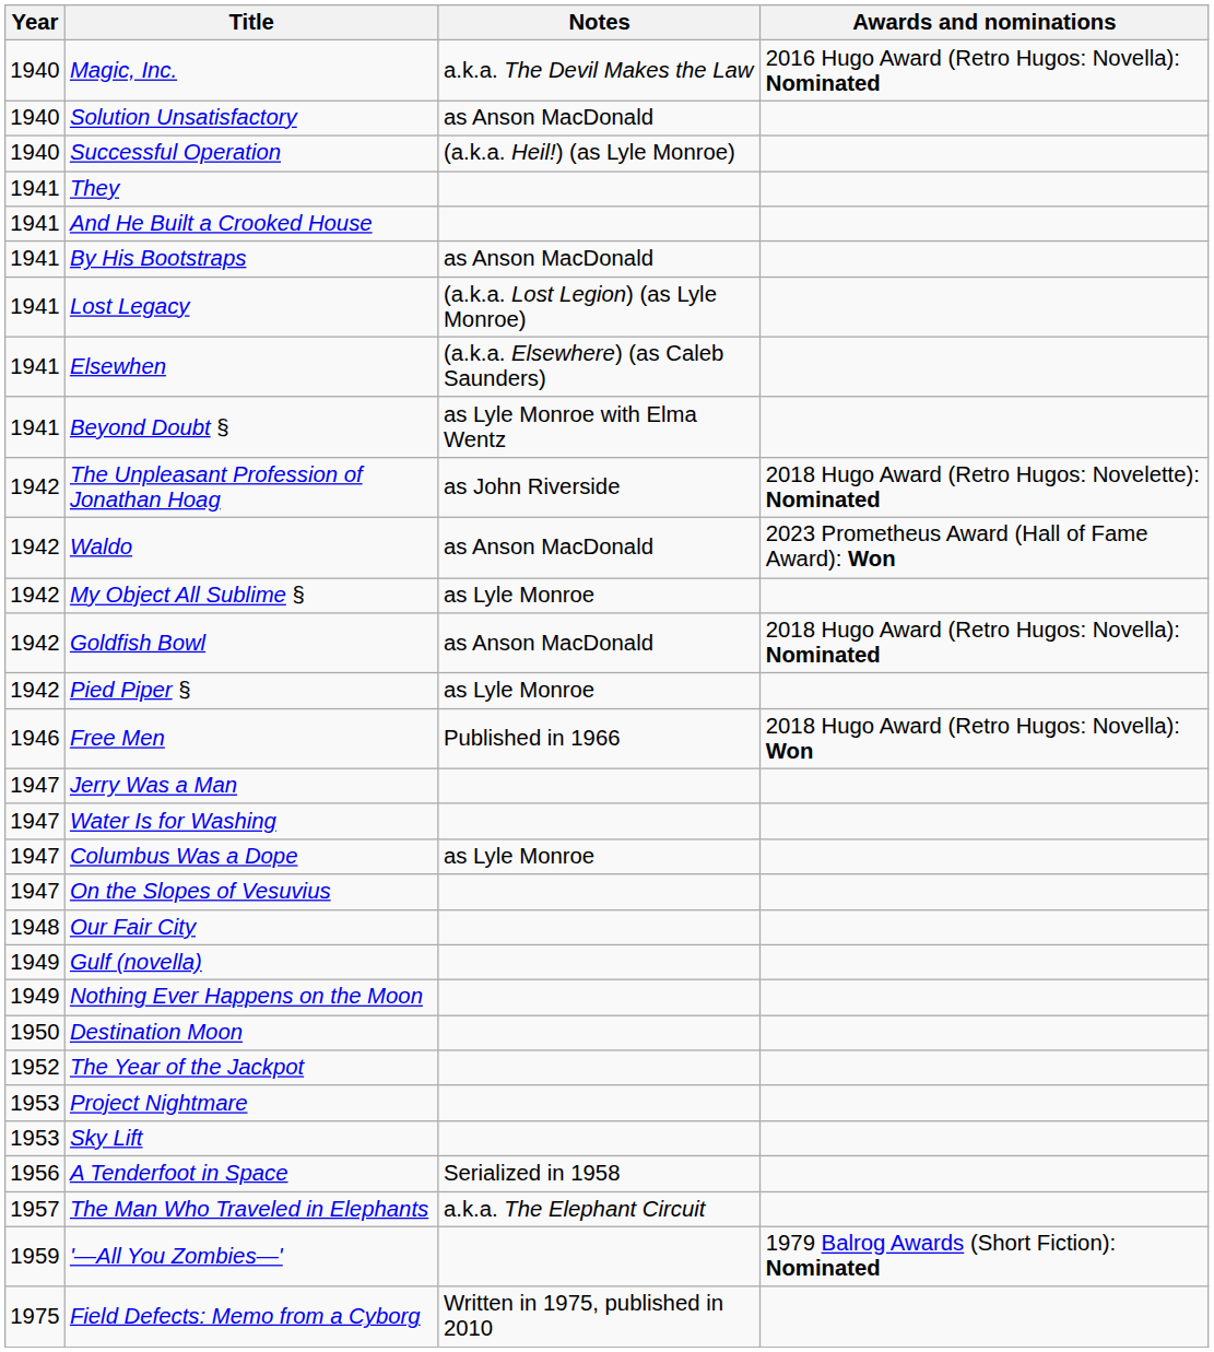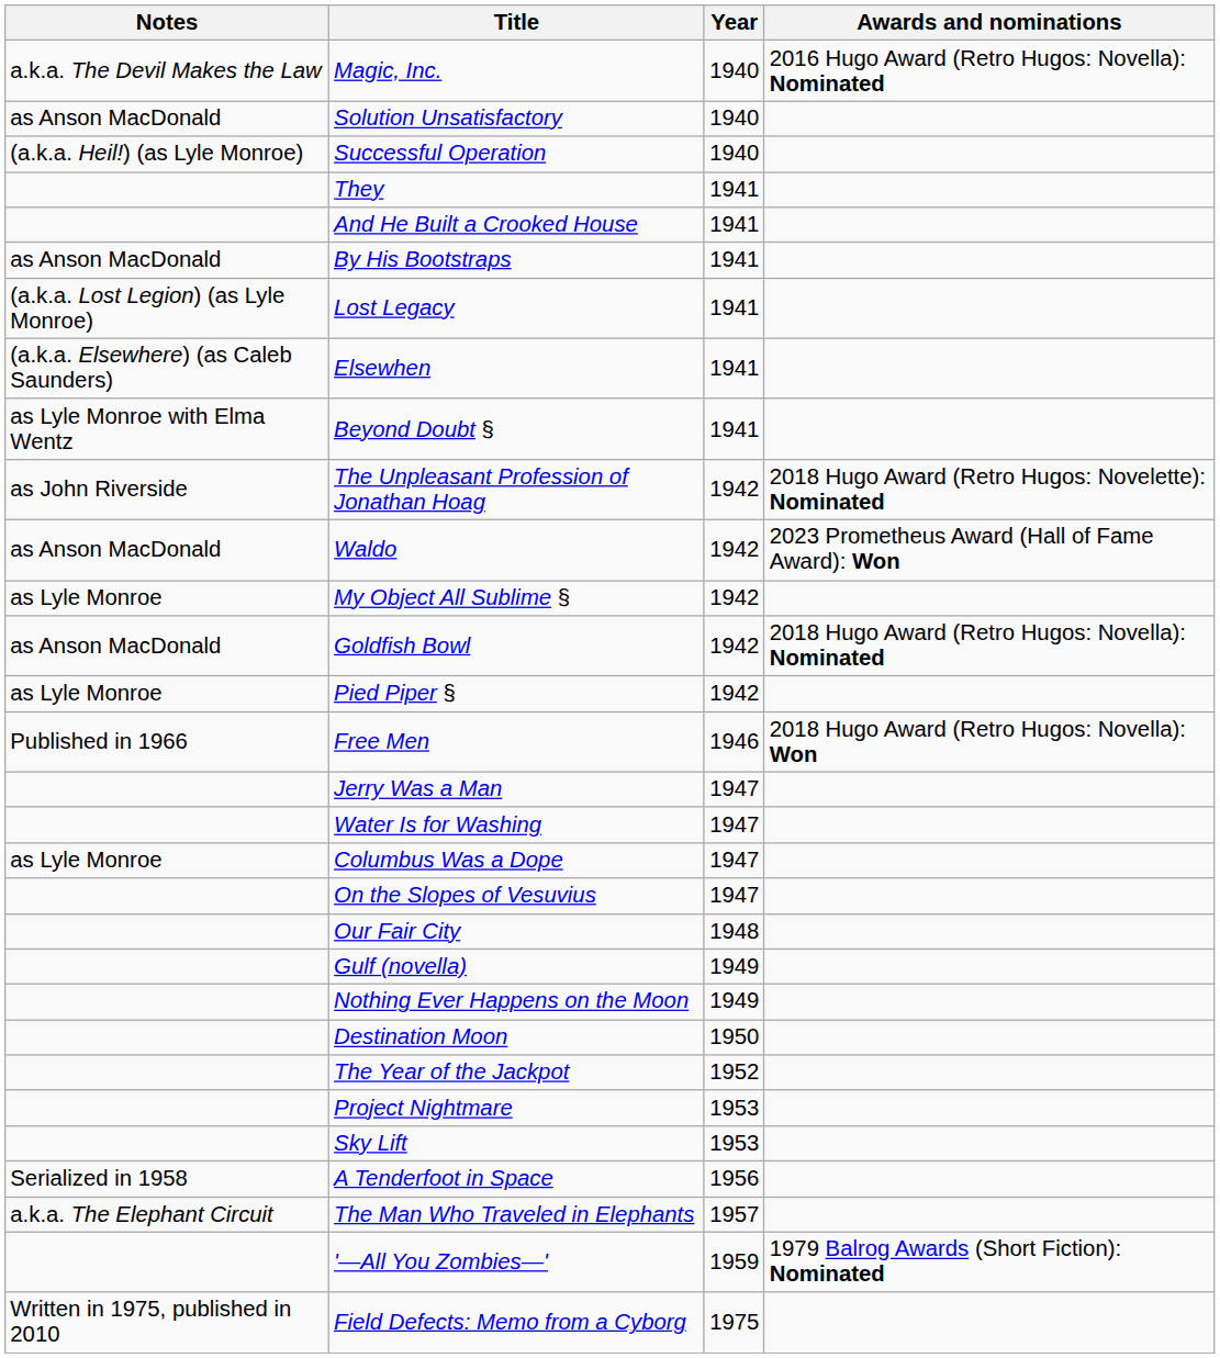columns swapped: Year <-> Notes
